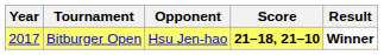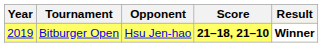Bitburger Open | Year: 2017 -> 2019
